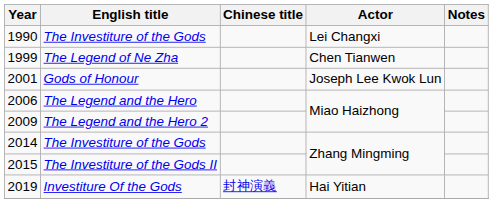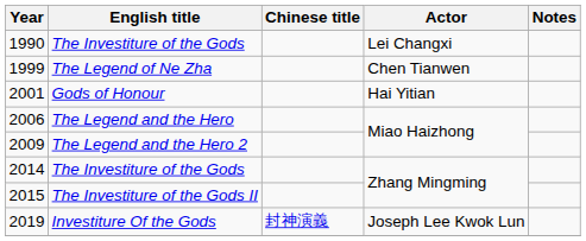2001 | Actor: Joseph Lee Kwok Lun -> Hai Yitian
2019 | Actor: Hai Yitian -> Joseph Lee Kwok Lun
